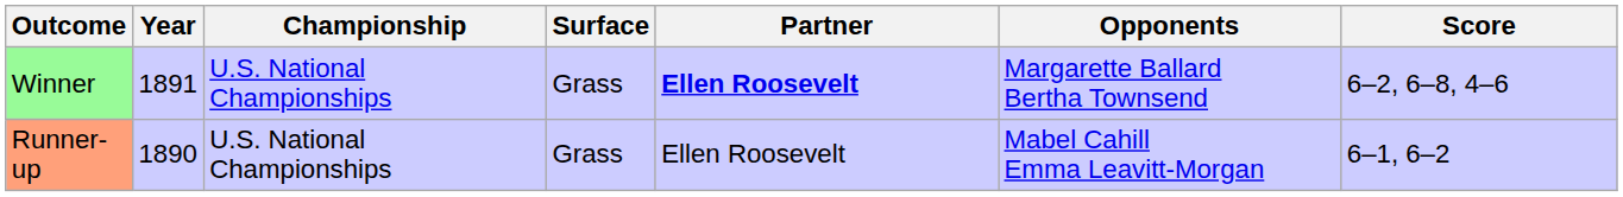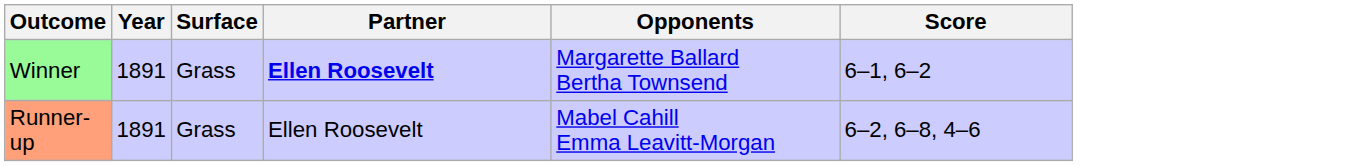- column: Championship | U.S. National Championships | U.S. National Championships
Winner | Score: 6–2, 6–8, 4–6 -> 6–1, 6–2
Runner-up | Year: 1890 -> 1891
Runner-up | Score: 6–1, 6–2 -> 6–2, 6–8, 4–6
